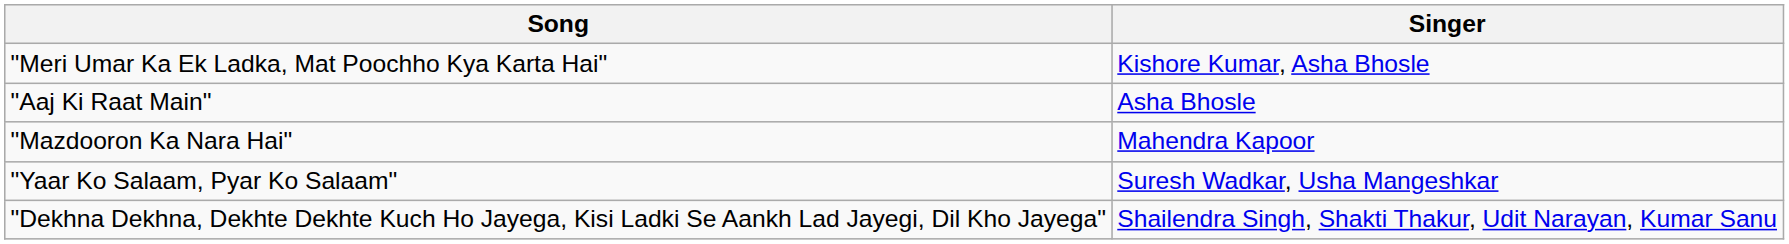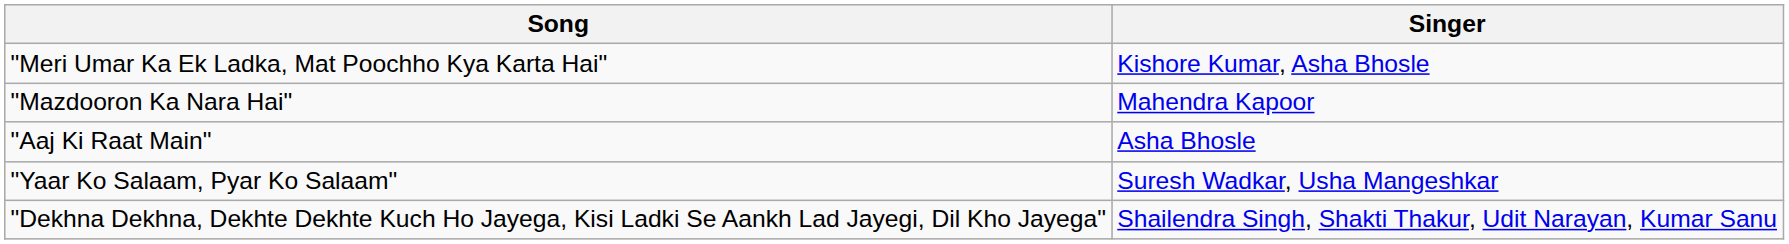rows swapped: "Aaj Ki Raat Main" <-> "Mazdooron Ka Nara Hai"
